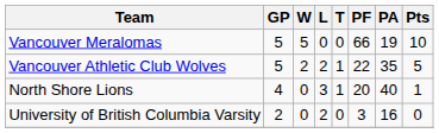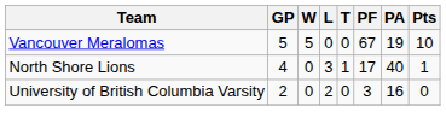Vancouver Meralomas | PF: 66 -> 67
- row: Vancouver Athletic Club Wolves | 5 | 2 | 2 | 1 | 22 | 35 | 5
North Shore Lions | PF: 20 -> 17
